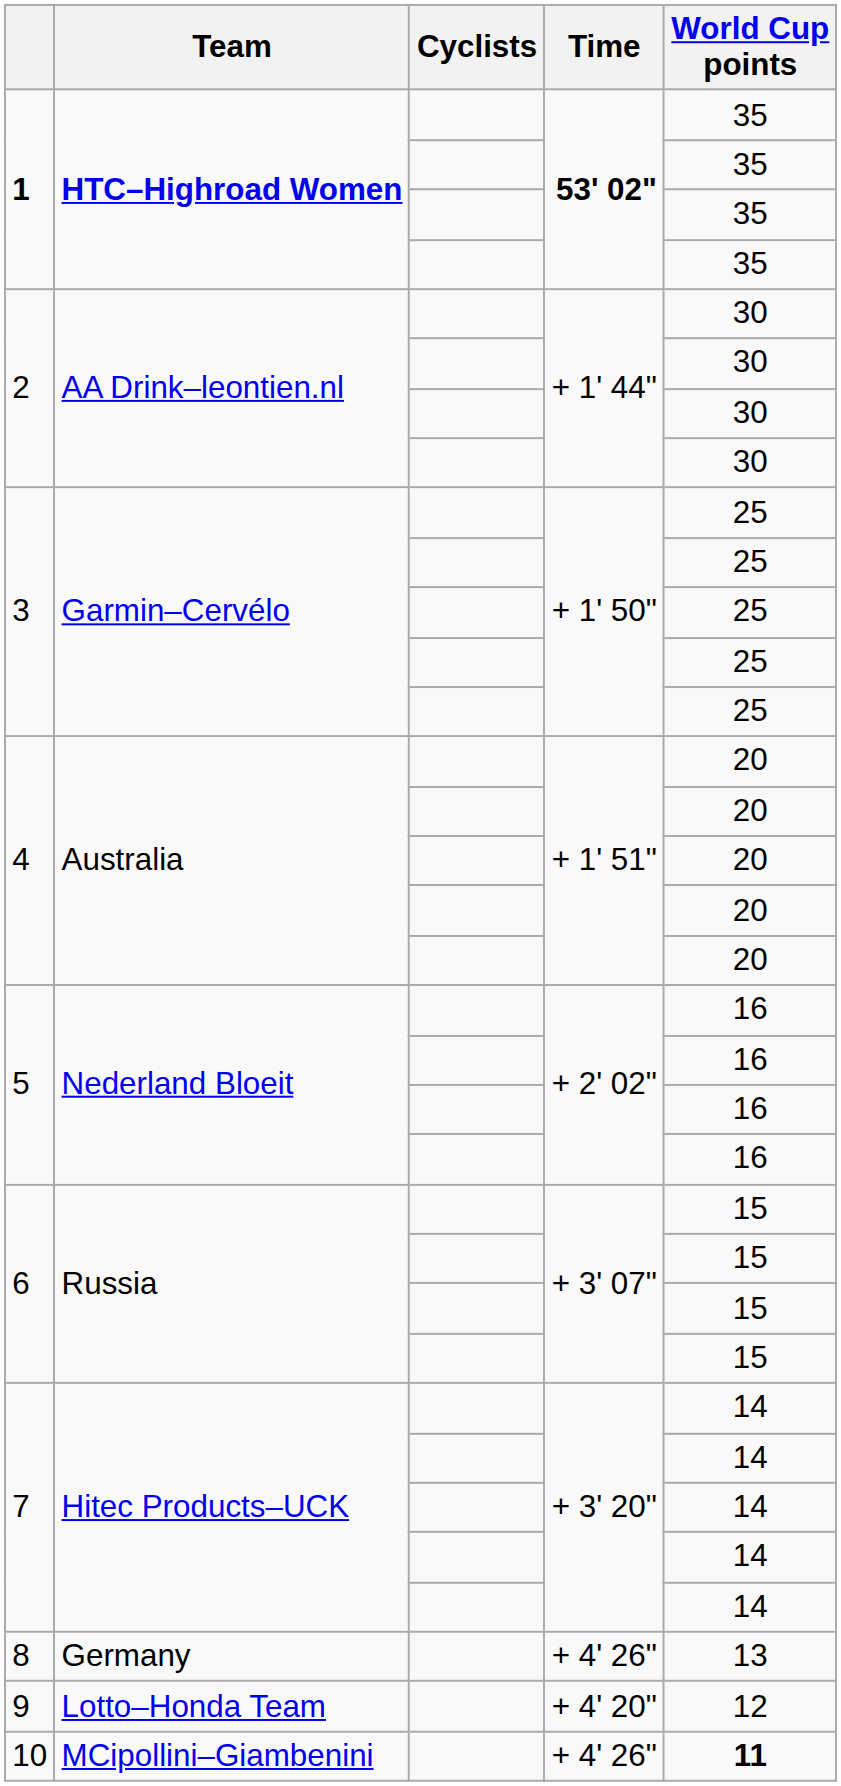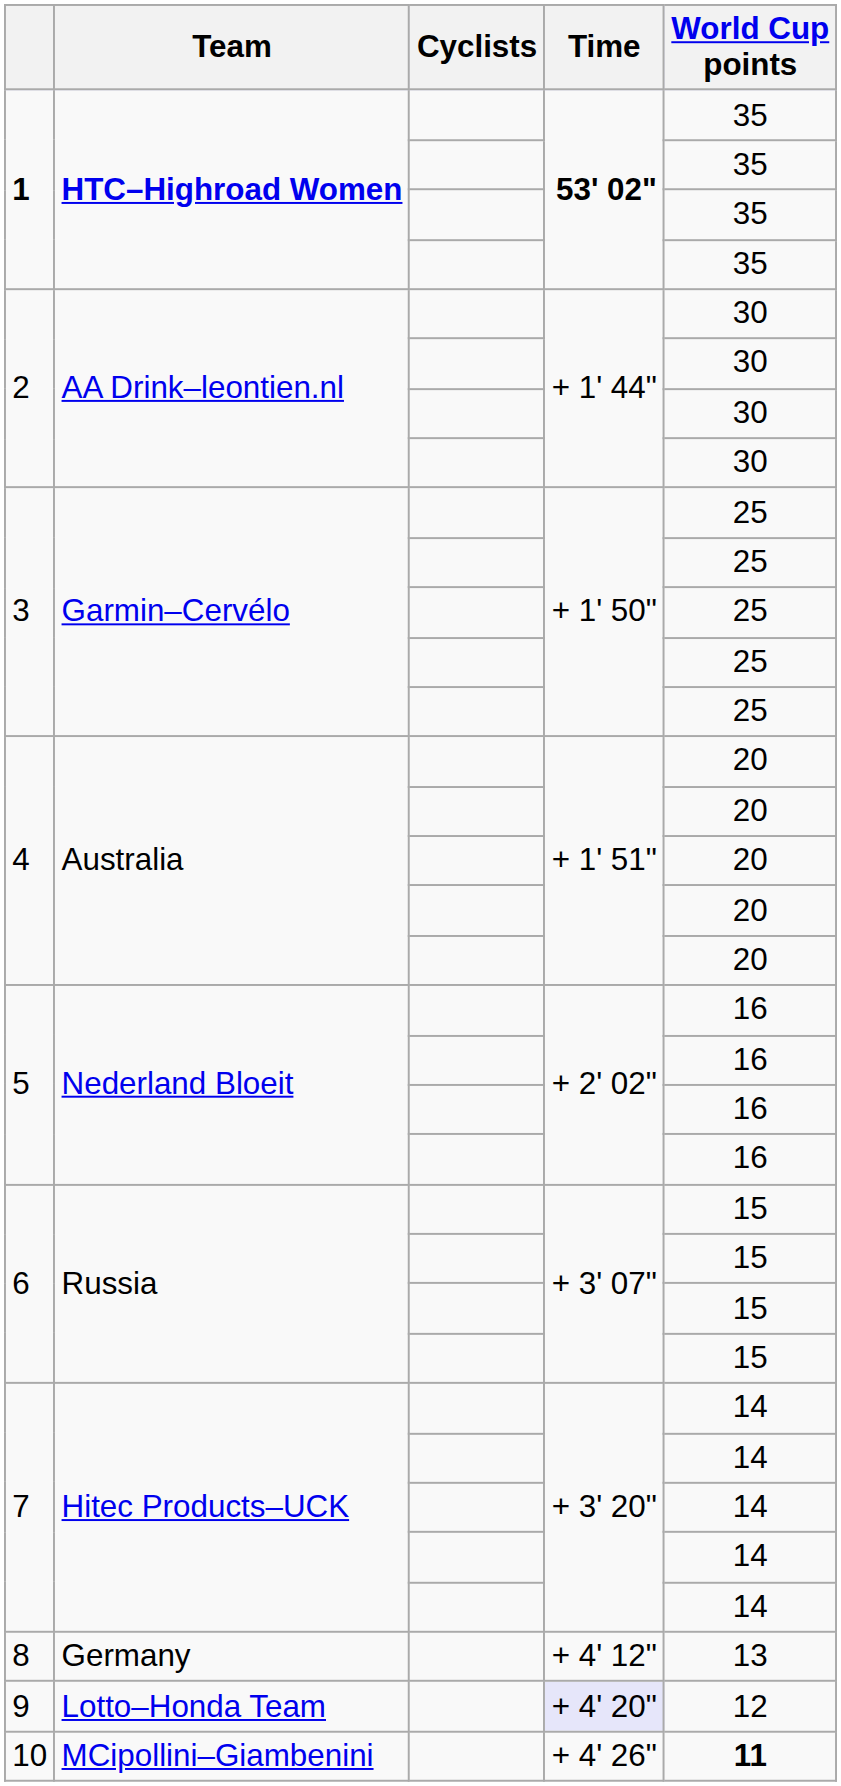8 | Time: + 4' 26" -> + 4' 12"
9 | Time: no background -> lavender background
